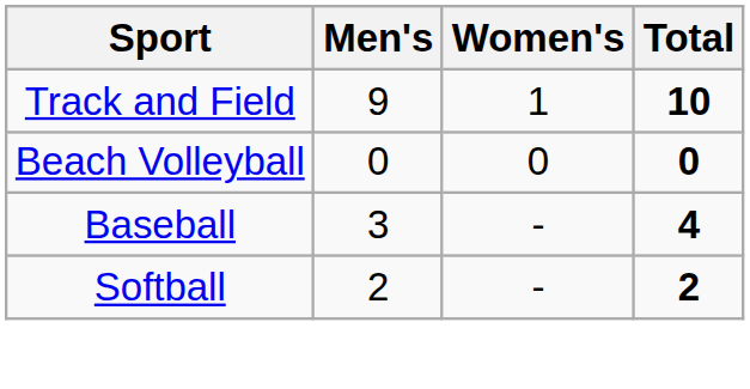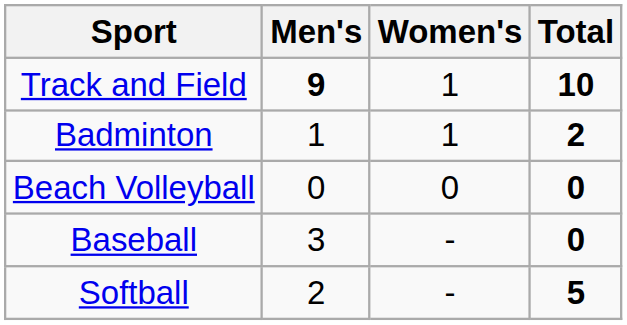Track and Field | Men's: normal -> bold
+ row: Badminton | 1 | 1 | 2
Baseball | Total: 4 -> 0
Softball | Total: 2 -> 5
